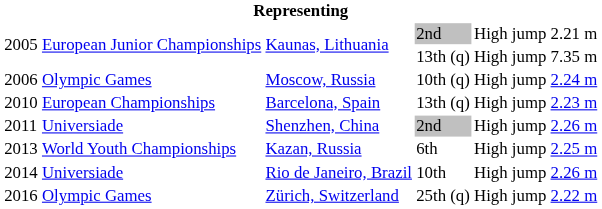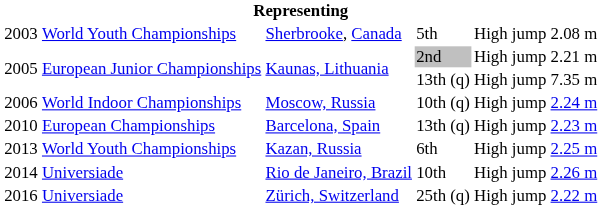+ row: 2003 | World Youth Championships | Sherbrooke, Canada | 5th | High jump | 2.08 m
2006 | column 2: Olympic Games -> World Indoor Championships
- row: 2011 | Universiade | Shenzhen, China | 2nd | High jump | 2.26 m
2016 | column 2: Olympic Games -> Universiade
